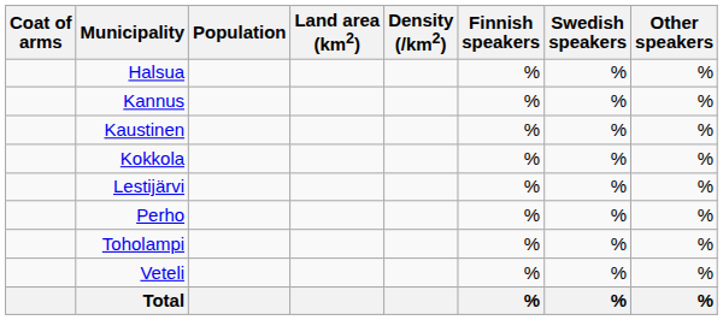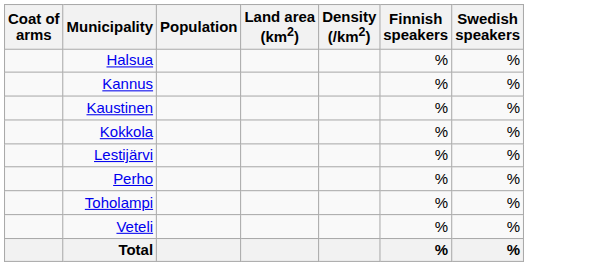- column: Other speakers | % | % | % | % | % | % | % | % | %
